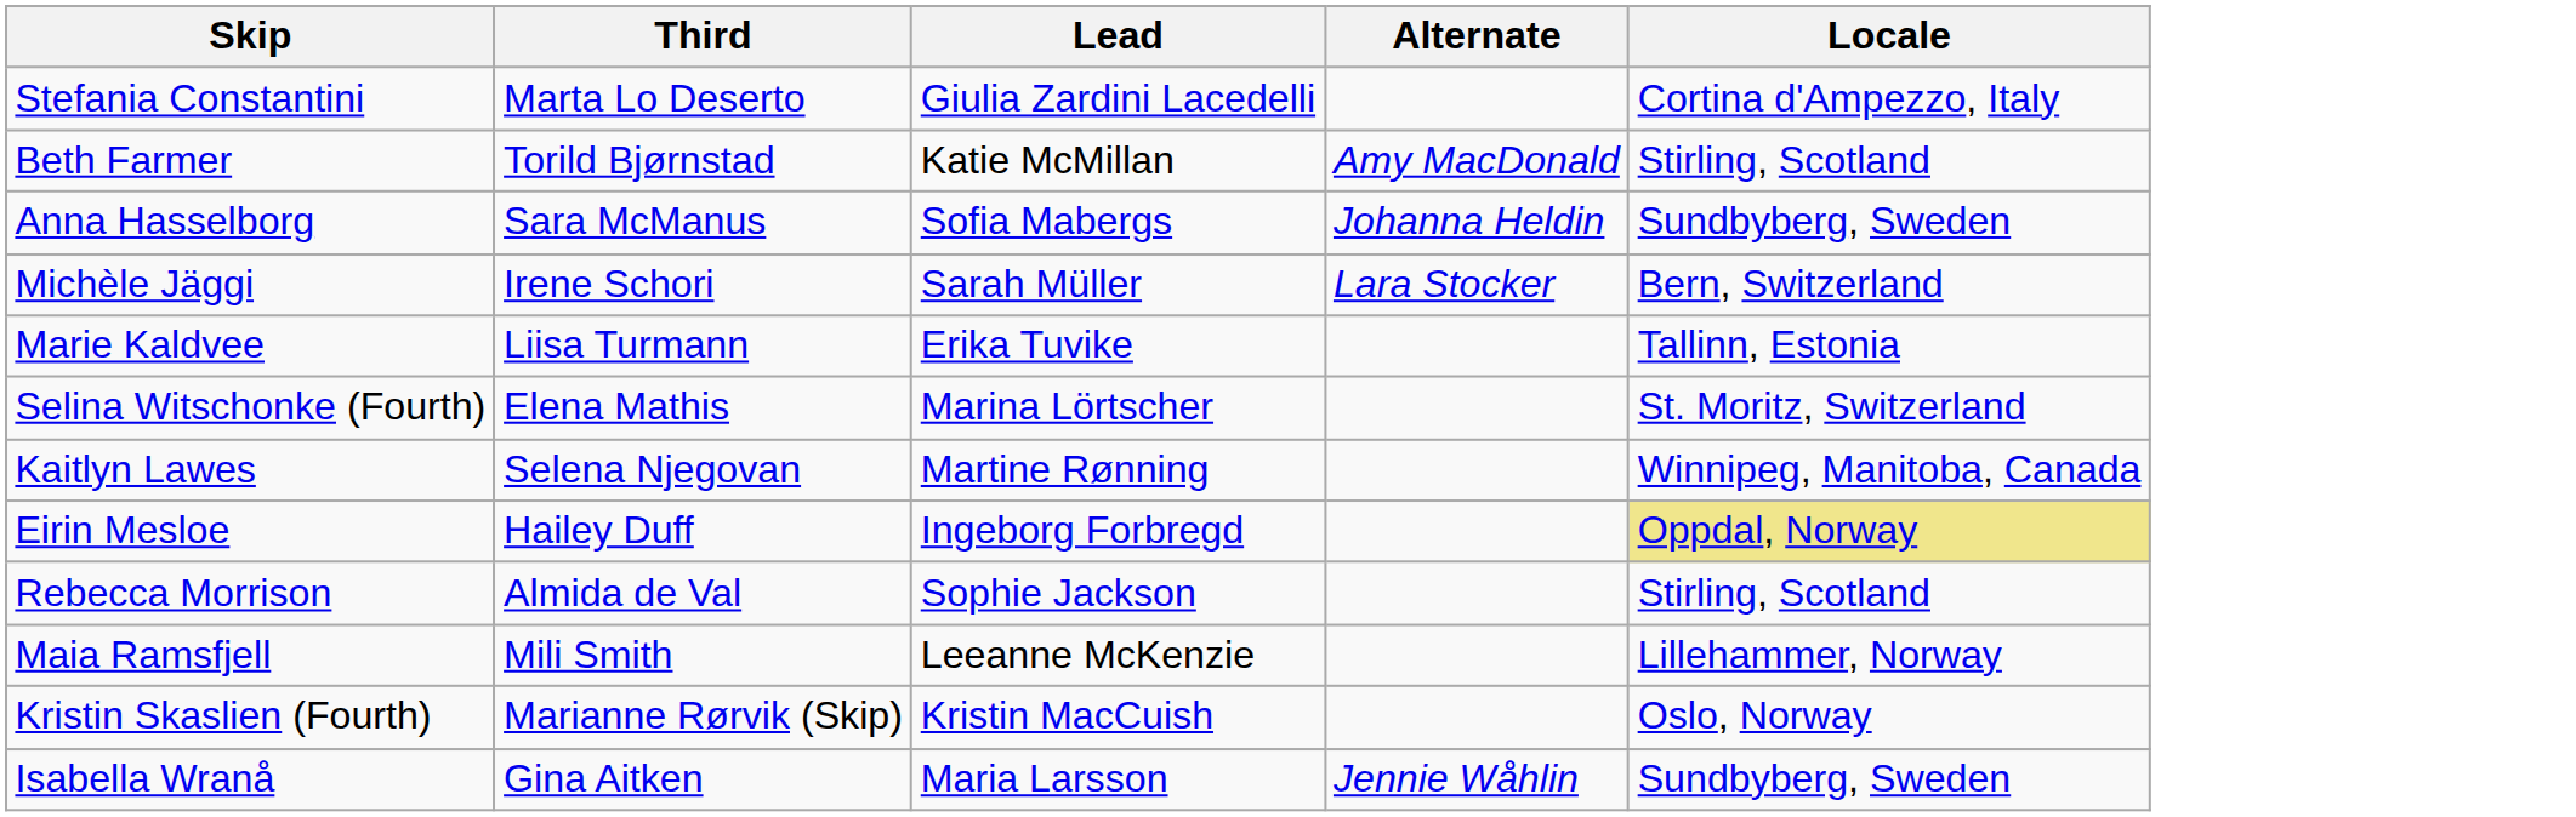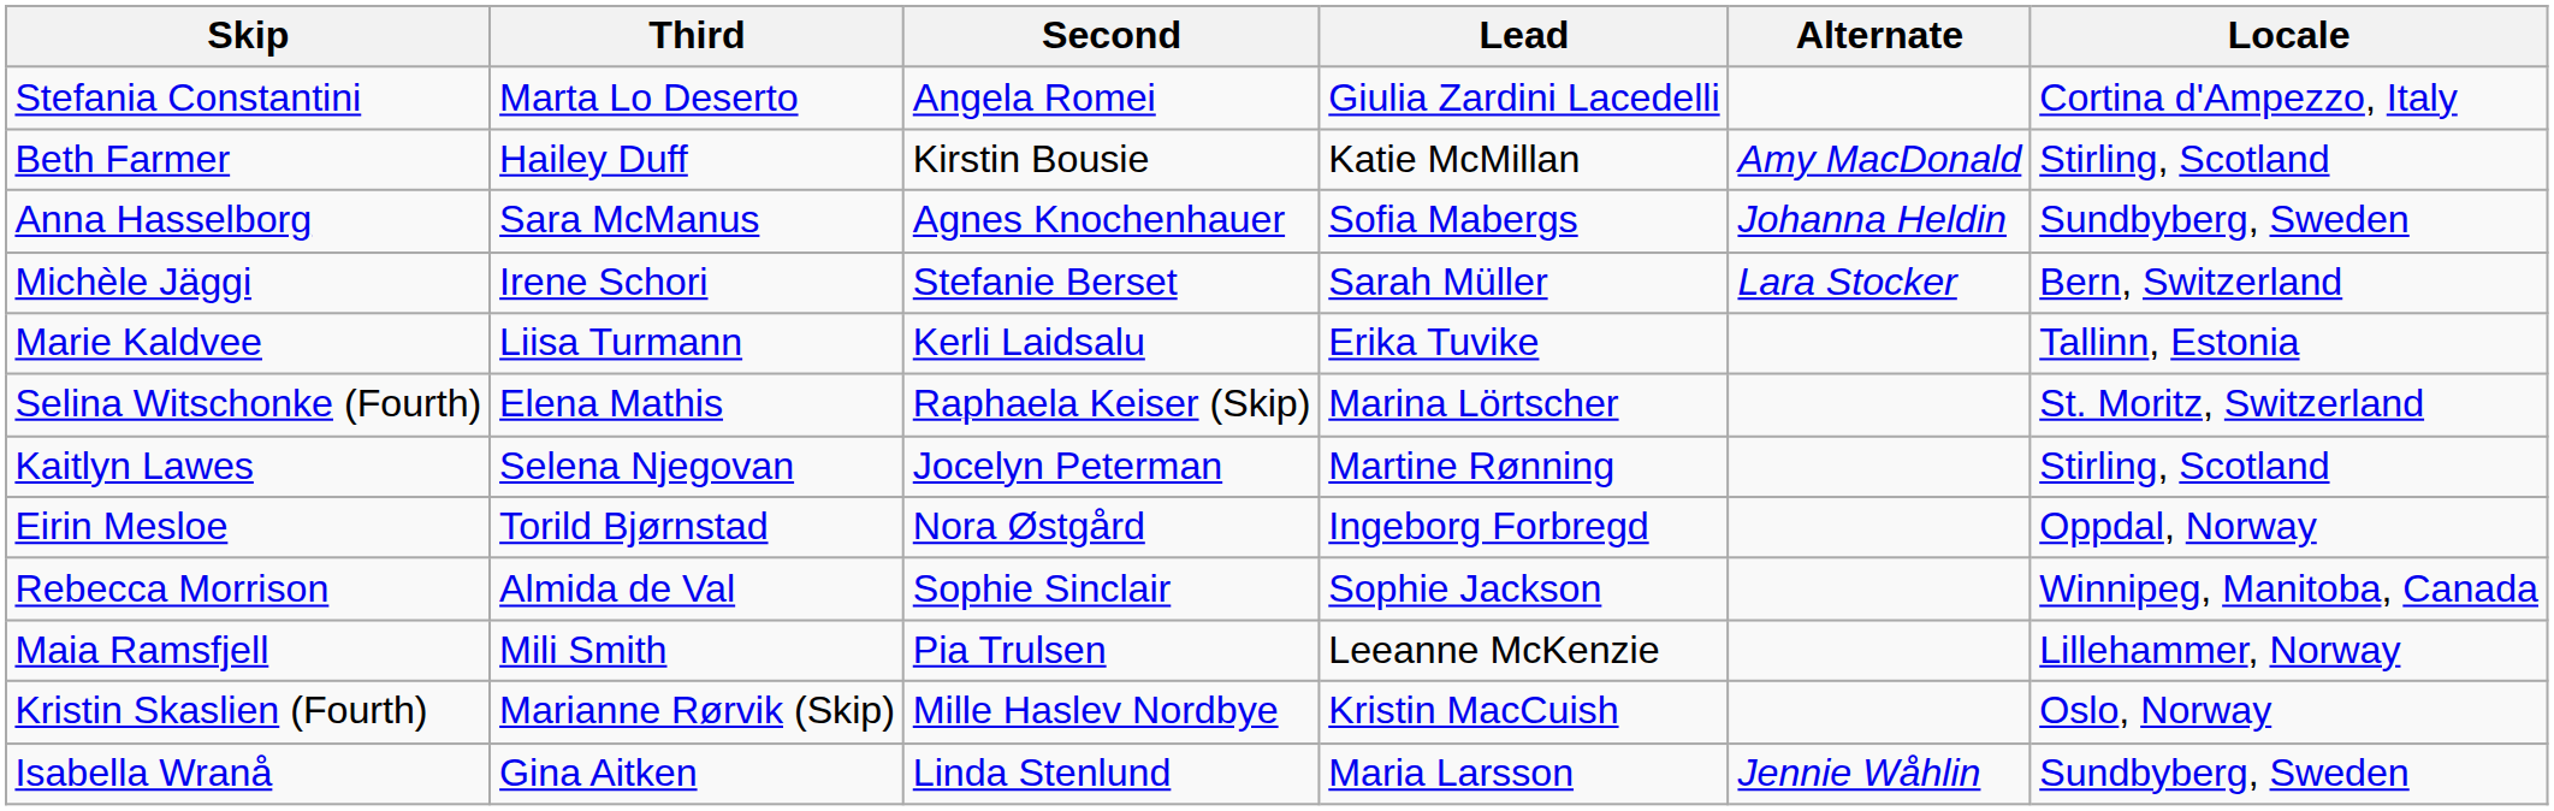+ column: Second | Angela Romei | Kirstin Bousie | Agnes Knochenhauer | Stefanie Berset | Kerli Laidsalu | Raphaela Keiser (Skip) | Jocelyn Peterman | Nora Østgård | Sophie Sinclair | Pia Trulsen | Mille Haslev Nordbye | Linda Stenlund
Beth Farmer | Third: Torild Bjørnstad -> Hailey Duff
Kaitlyn Lawes | Locale: Winnipeg, Manitoba, Canada -> Stirling, Scotland
Eirin Mesloe | Third: Hailey Duff -> Torild Bjørnstad
Eirin Mesloe | Locale: khaki background -> no background
Rebecca Morrison | Locale: Stirling, Scotland -> Winnipeg, Manitoba, Canada
